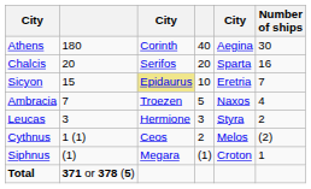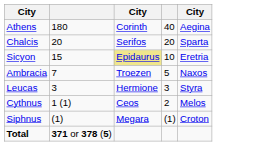- column: Number of ships | 30 | 16 | 7 | 4 | 2 | (2) | 1
